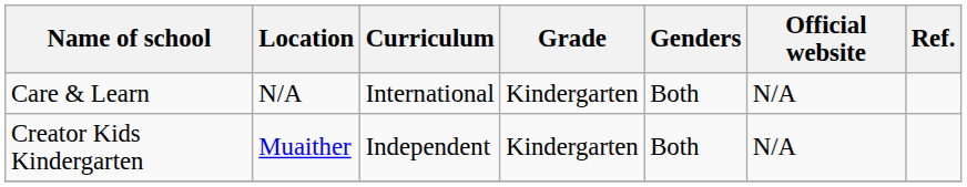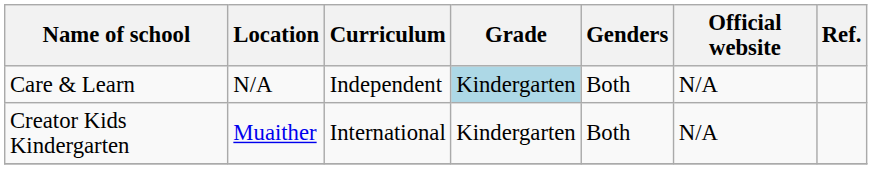Care & Learn | Curriculum: International -> Independent
Care & Learn | Grade: no background -> lightblue background
Creator Kids Kindergarten | Curriculum: Independent -> International
